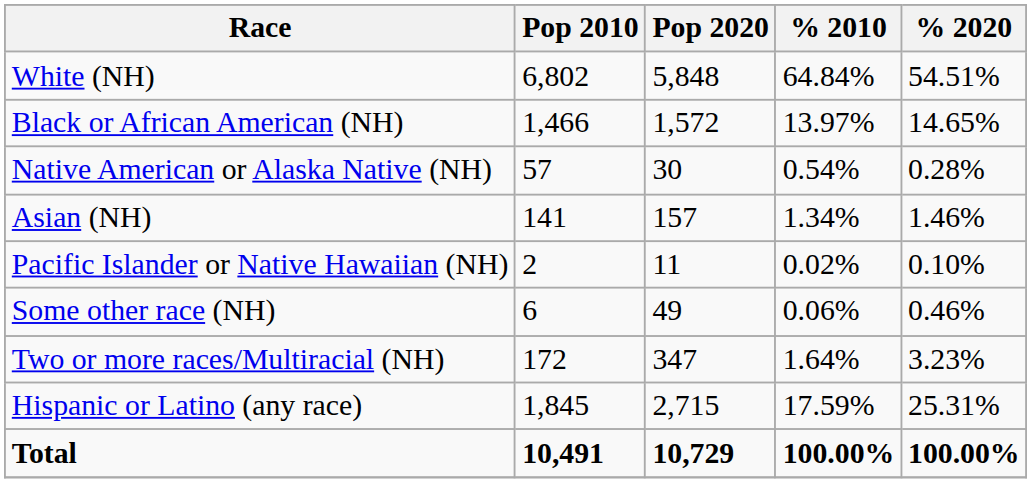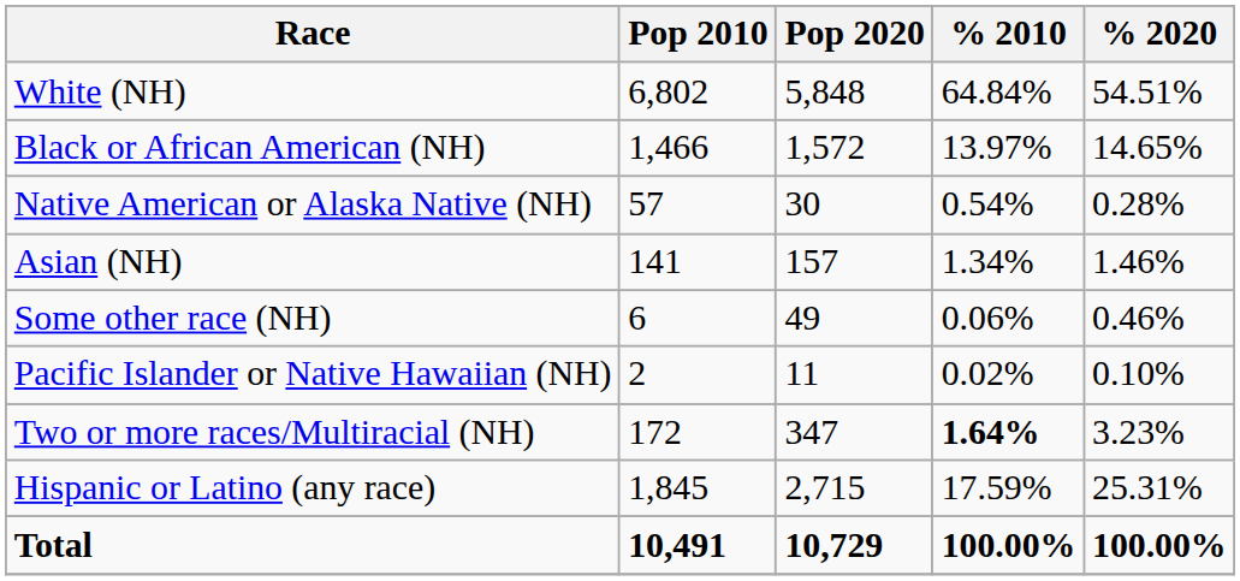rows swapped: Pacific Islander or Native Hawaiian (NH) <-> Some other race (NH)
Two or more races/Multiracial (NH) | % 2010: normal -> bold
